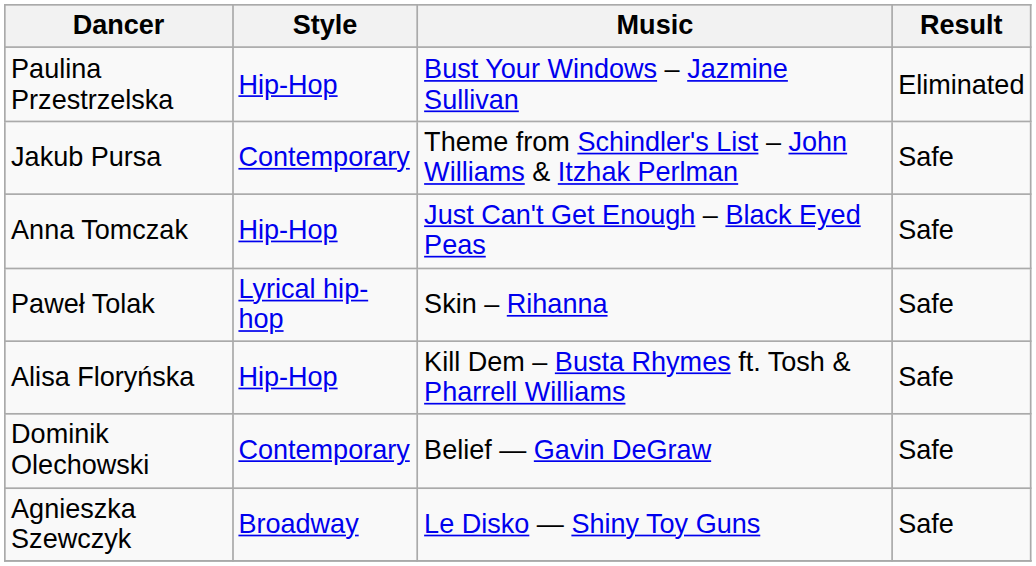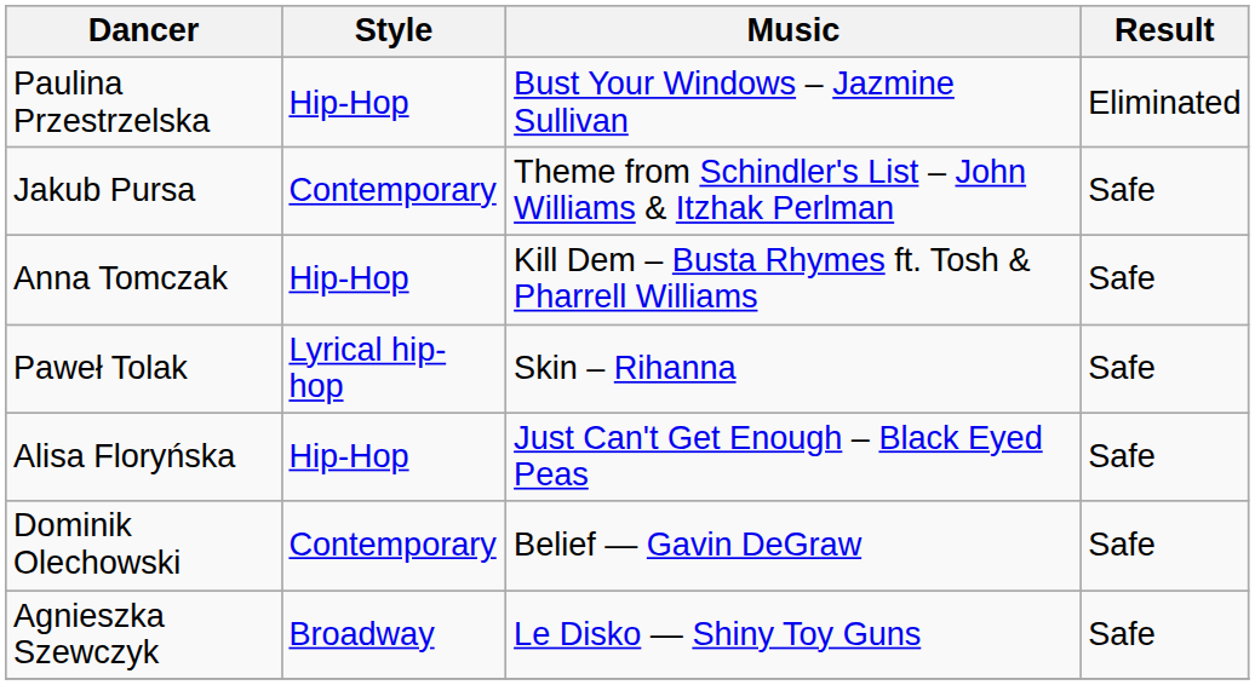Anna Tomczak | Music: Just Can't Get Enough – Black Eyed Peas -> Kill Dem – Busta Rhymes ft. Tosh & Pharrell Williams
Alisa Floryńska | Music: Kill Dem – Busta Rhymes ft. Tosh & Pharrell Williams -> Just Can't Get Enough – Black Eyed Peas
